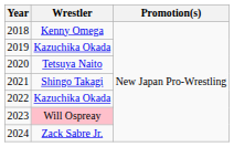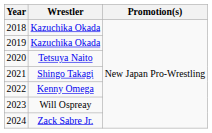2018 | Wrestler: Kenny Omega -> Kazuchika Okada
2022 | Wrestler: Kazuchika Okada -> Kenny Omega
2023 | Wrestler: pink background -> no background
